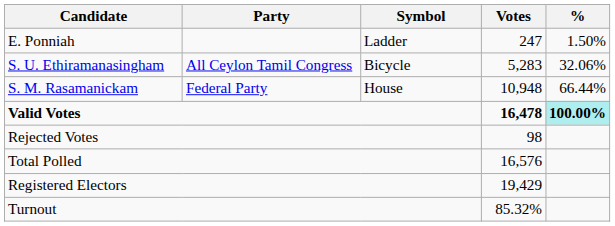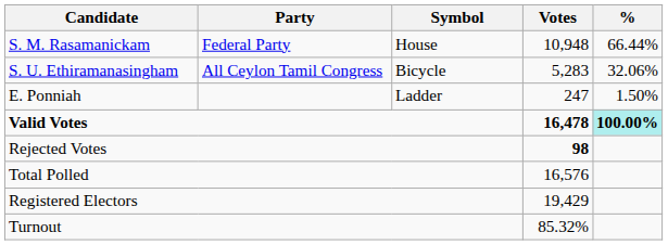rows swapped: S. M. Rasamanickam <-> E. Ponniah
Rejected Votes | Votes: normal -> bold
